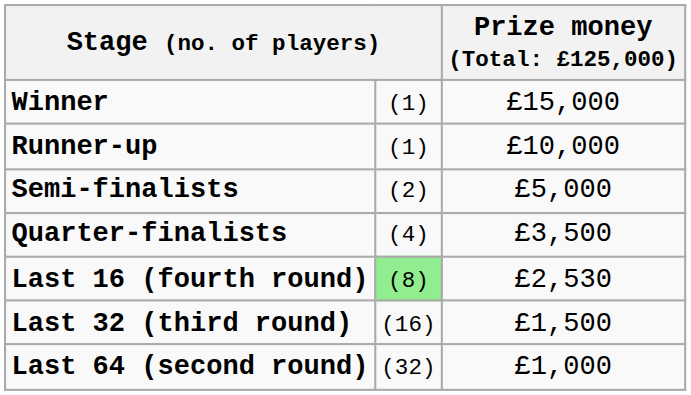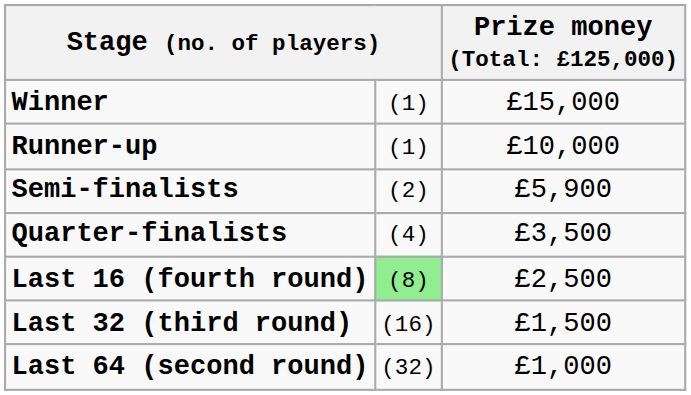Semi-finalists | column 3: £5,000 -> £5,900
Last 16 (fourth round) | column 3: £2,530 -> £2,500
